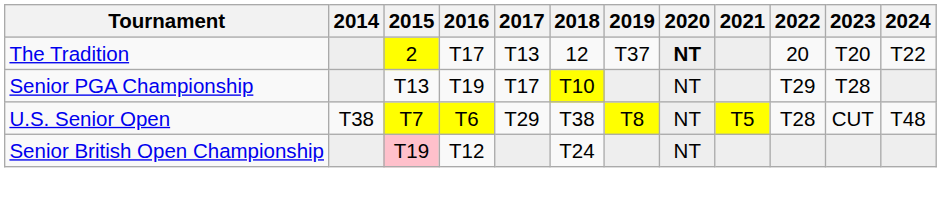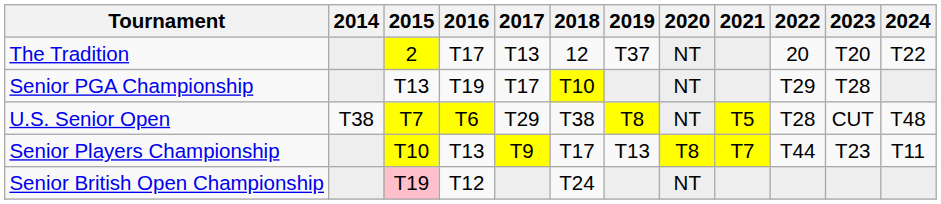The Tradition | 2020: bold -> normal
+ row: Senior Players Championship | T10 | T13 | T9 | T17 | T13 | T8 | T7 | T44 | T23 | T11
